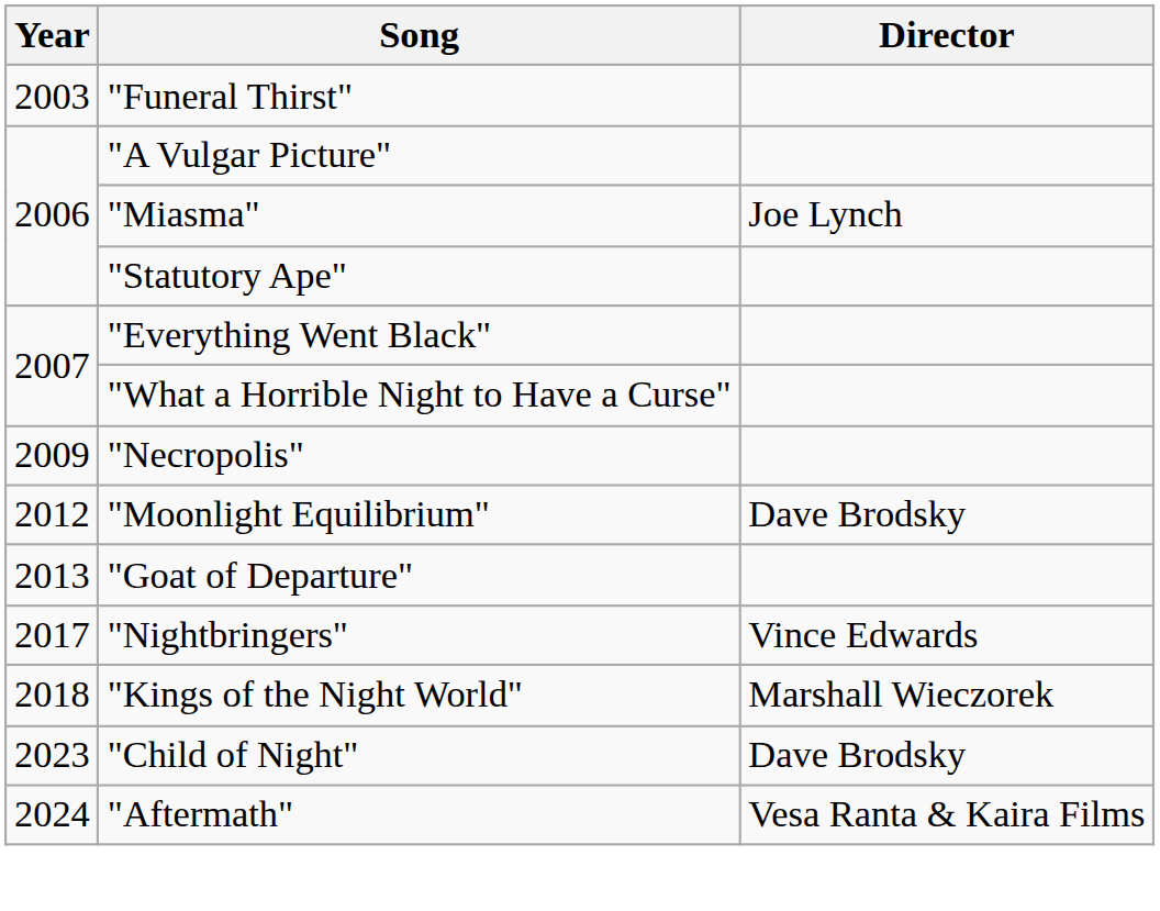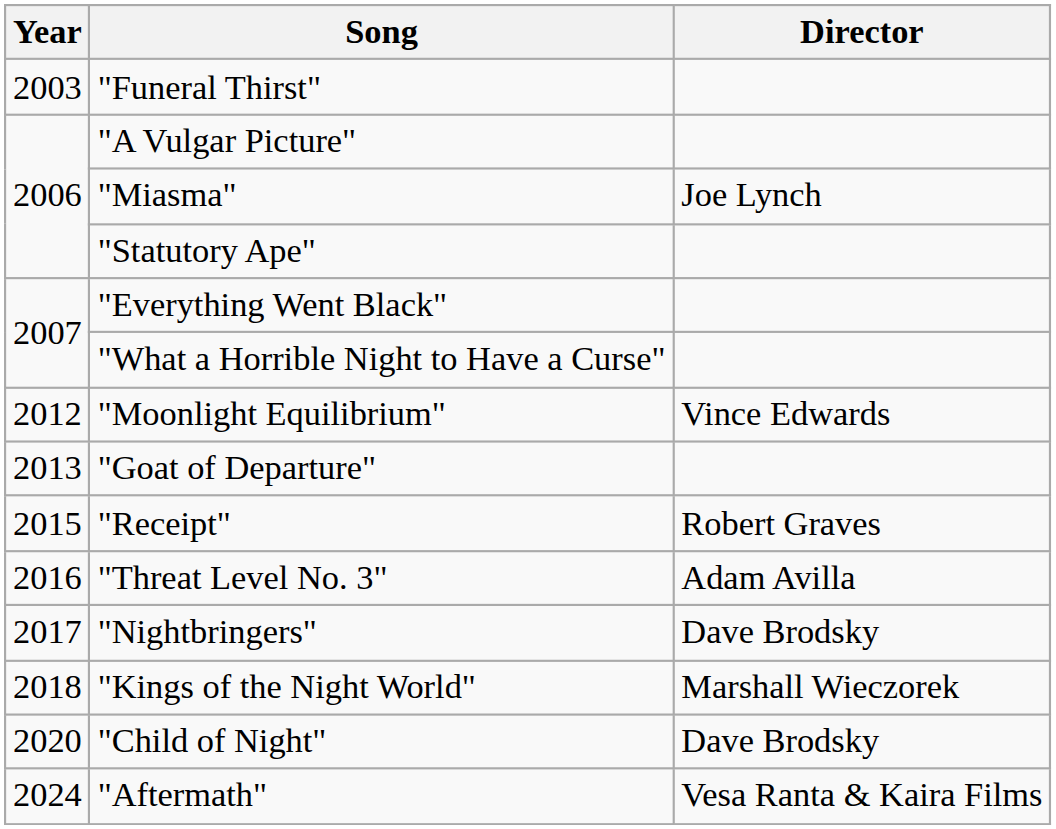- row: 2009 | "Necropolis"
"Moonlight Equilibrium" | Director: Dave Brodsky -> Vince Edwards
+ row: 2015 | "Receipt" | Robert Graves
+ row: 2016 | "Threat Level No. 3" | Adam Avilla
"Nightbringers" | Director: Vince Edwards -> Dave Brodsky
"Child of Night" | Year: 2023 -> 2020
